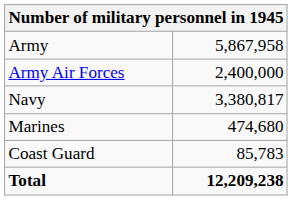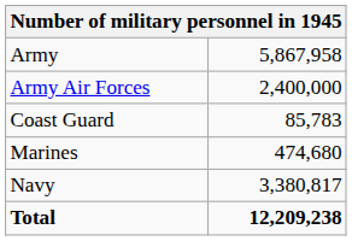rows swapped: Navy <-> Coast Guard
